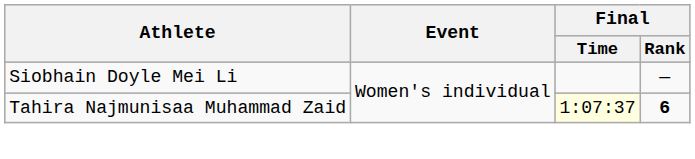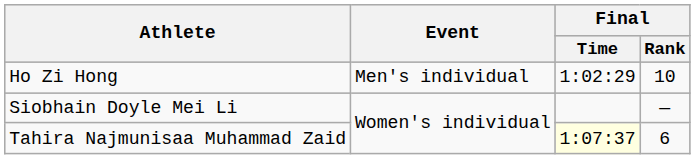+ row: Ho Zi Hong | Men's individual | 1:02:29 | 10
Tahira Najmunisaa Muhammad Zaid | Final / Rank: bold -> normal
